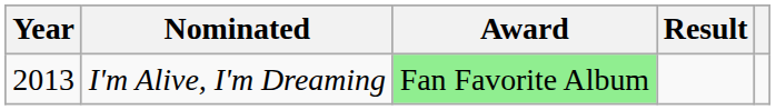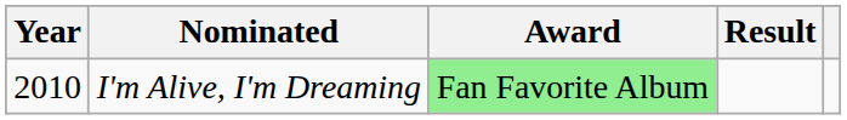I'm Alive, I'm Dreaming | Year: 2013 -> 2010
